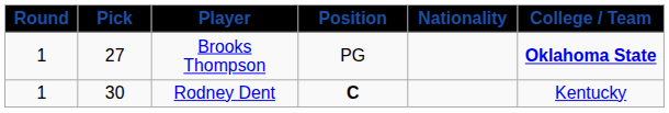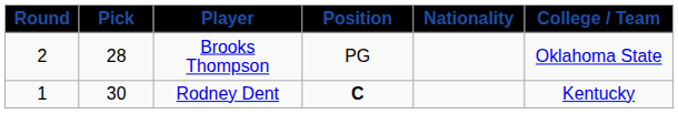Brooks Thompson | Round: 1 -> 2
Brooks Thompson | Pick: 27 -> 28
Brooks Thompson | College / Team: bold -> normal
